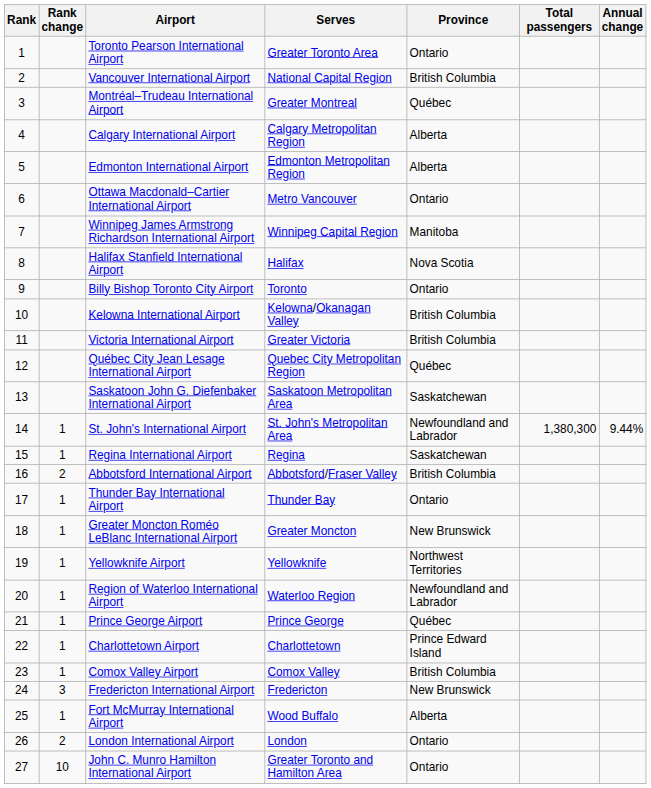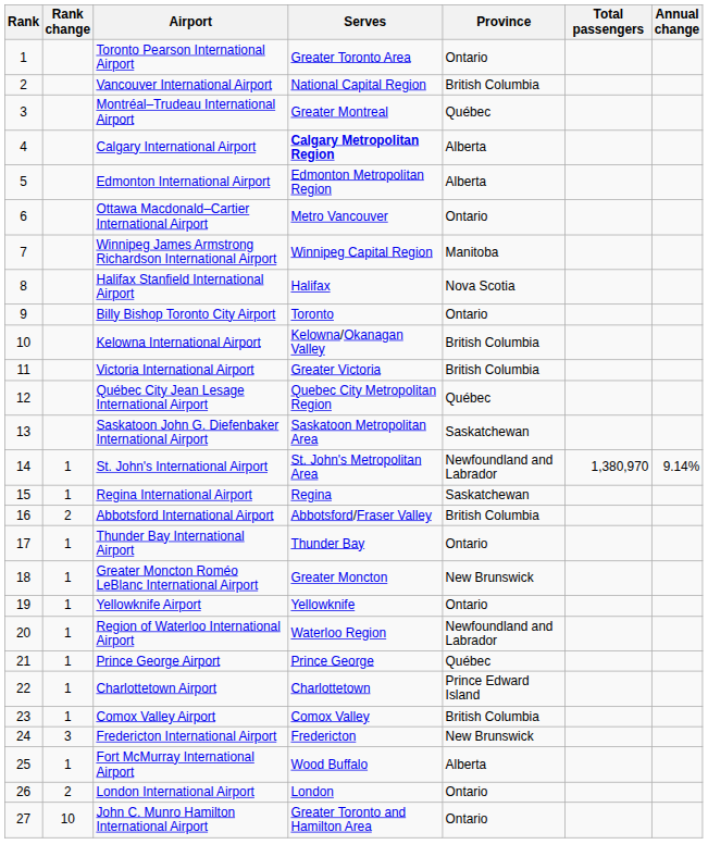Calgary International Airport | Serves: normal -> bold
St. John's International Airport | Total passengers: 1,380,300 -> 1,380,970
St. John's International Airport | Annual change: 9.44% -> 9.14%
Yellowknife Airport | Province: Northwest Territories -> Ontario
